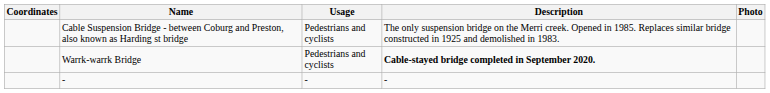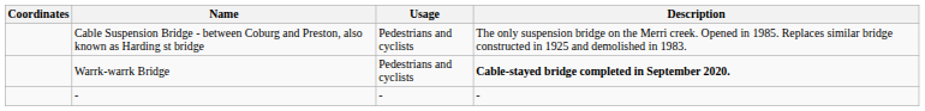- column: Photo
